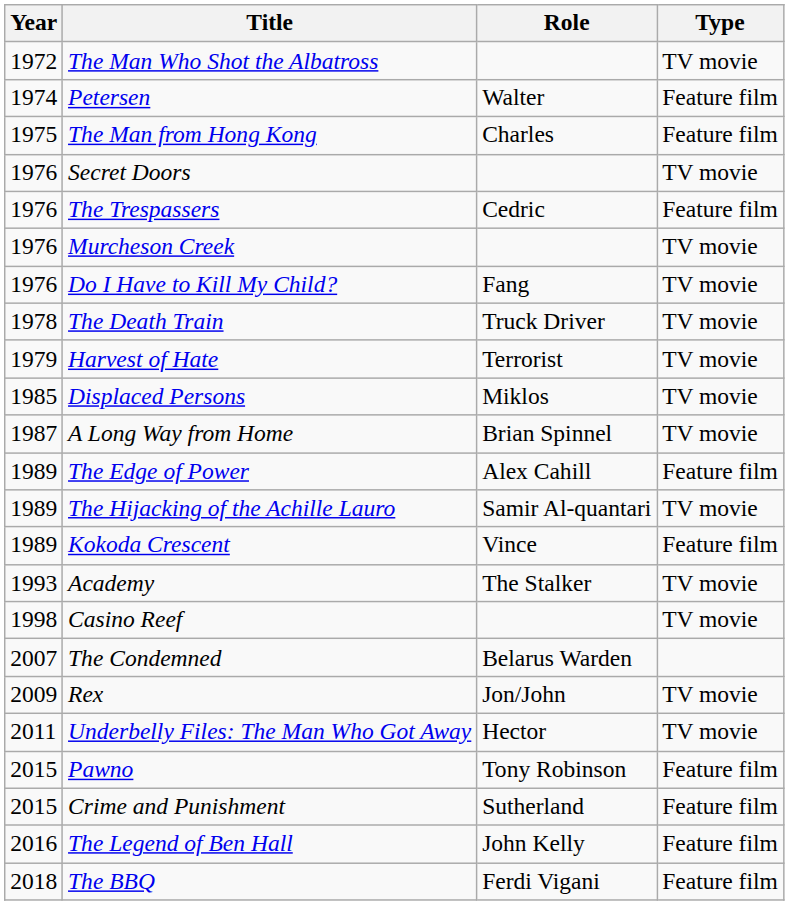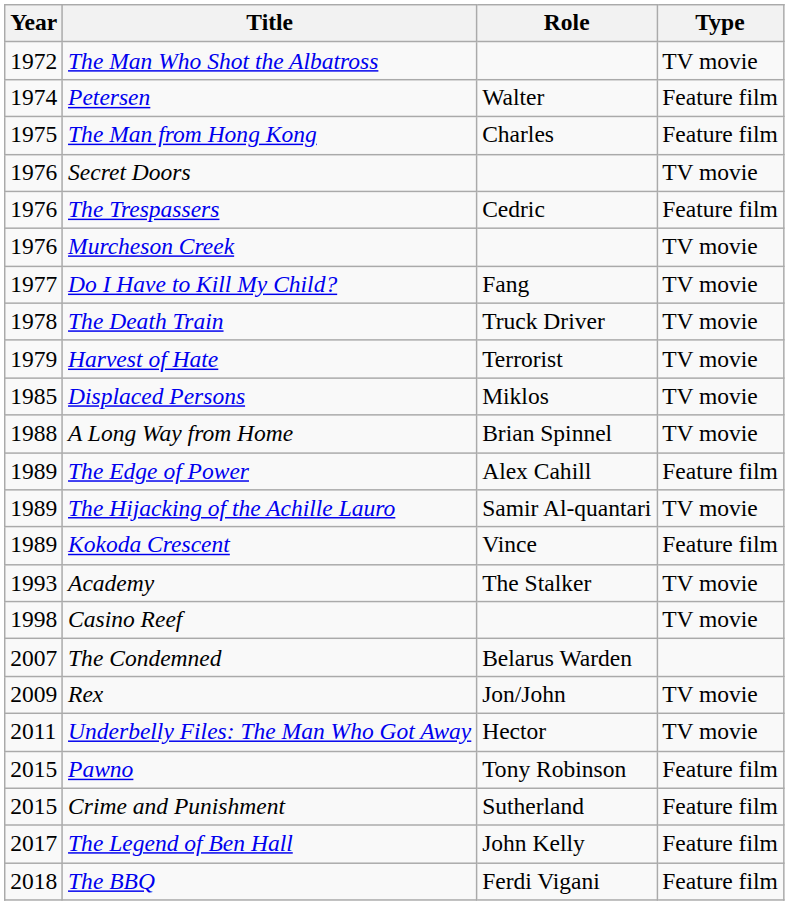Do I Have to Kill My Child? | Year: 1976 -> 1977
A Long Way from Home | Year: 1987 -> 1988
The Legend of Ben Hall | Year: 2016 -> 2017
